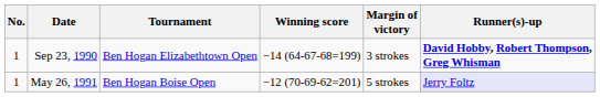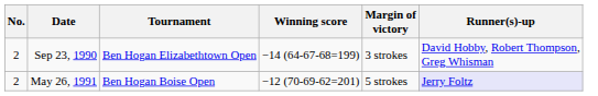Sep 23, 1990 | No.: 1 -> 2
Sep 23, 1990 | Runner(s)-up: bold -> normal
May 26, 1991 | No.: 1 -> 2
